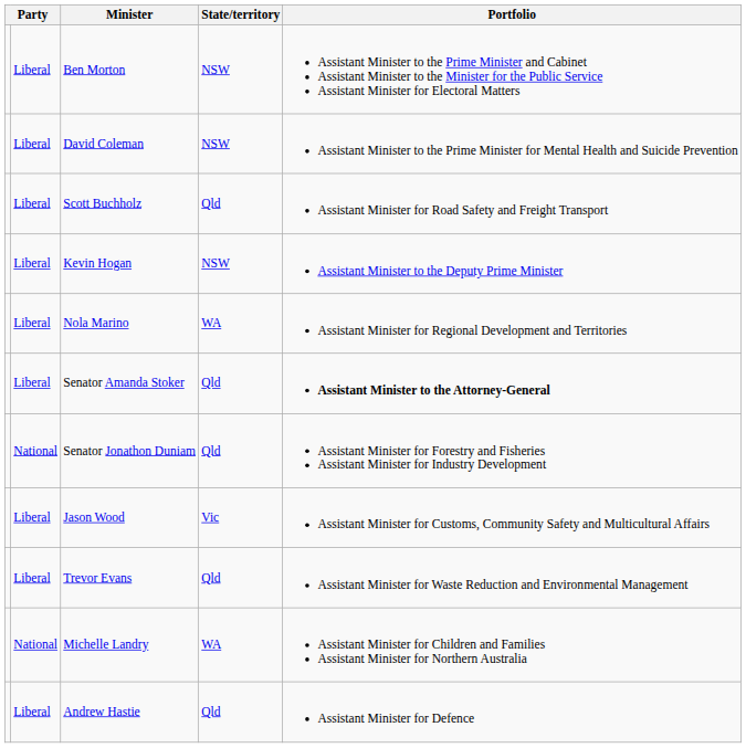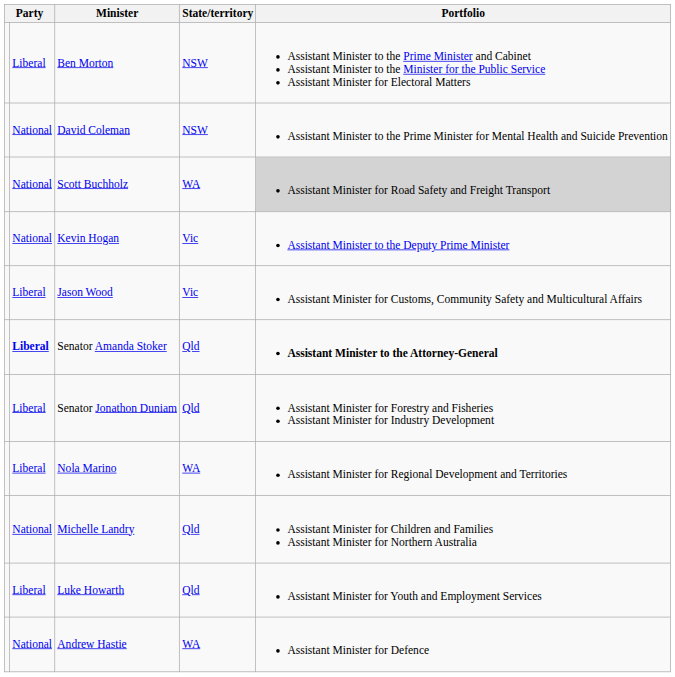David Coleman | column 2: Liberal -> National
Scott Buchholz | column 2: Liberal -> National
Scott Buchholz | State/territory: Qld -> WA
Scott Buchholz | Portfolio: no background -> lightgrey background
Kevin Hogan | column 2: Liberal -> National
Kevin Hogan | State/territory: NSW -> Vic
rows swapped: Nola Marino <-> Jason Wood
Senator Amanda Stoker | column 2: normal -> bold
Senator Jonathon Duniam | column 2: National -> Liberal
- row: Liberal | Trevor Evans | Qld | Assistant Minister for Waste Reduction and Environmental Management
Michelle Landry | State/territory: WA -> Qld
+ row: Liberal | Luke Howarth | Qld | Assistant Minister for Youth and Employment Services
Andrew Hastie | column 2: Liberal -> National
Andrew Hastie | State/territory: Qld -> WA
